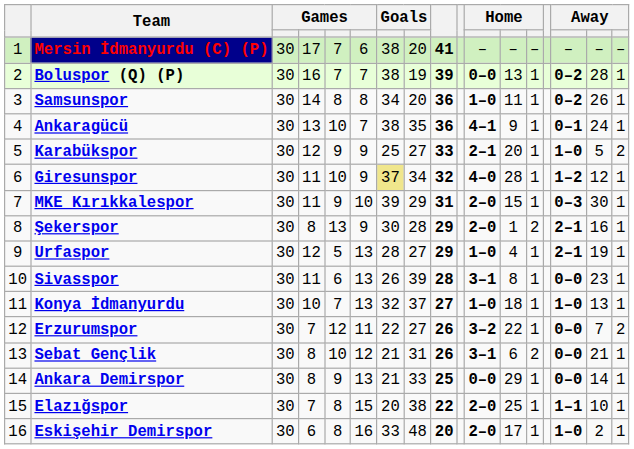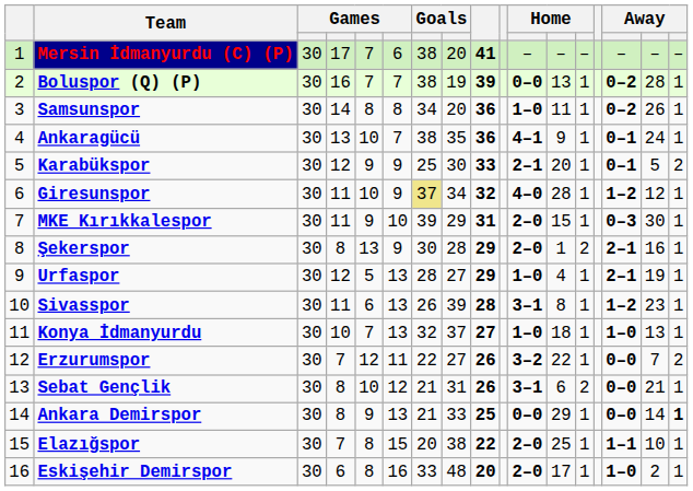Karabükspor | column 8: 27 -> 30
Karabükspor | column 15: 1–0 -> 0–1
Sivasspor | column 15: 0–0 -> 1–2
Ankara Demirspor | column 17: normal -> bold
